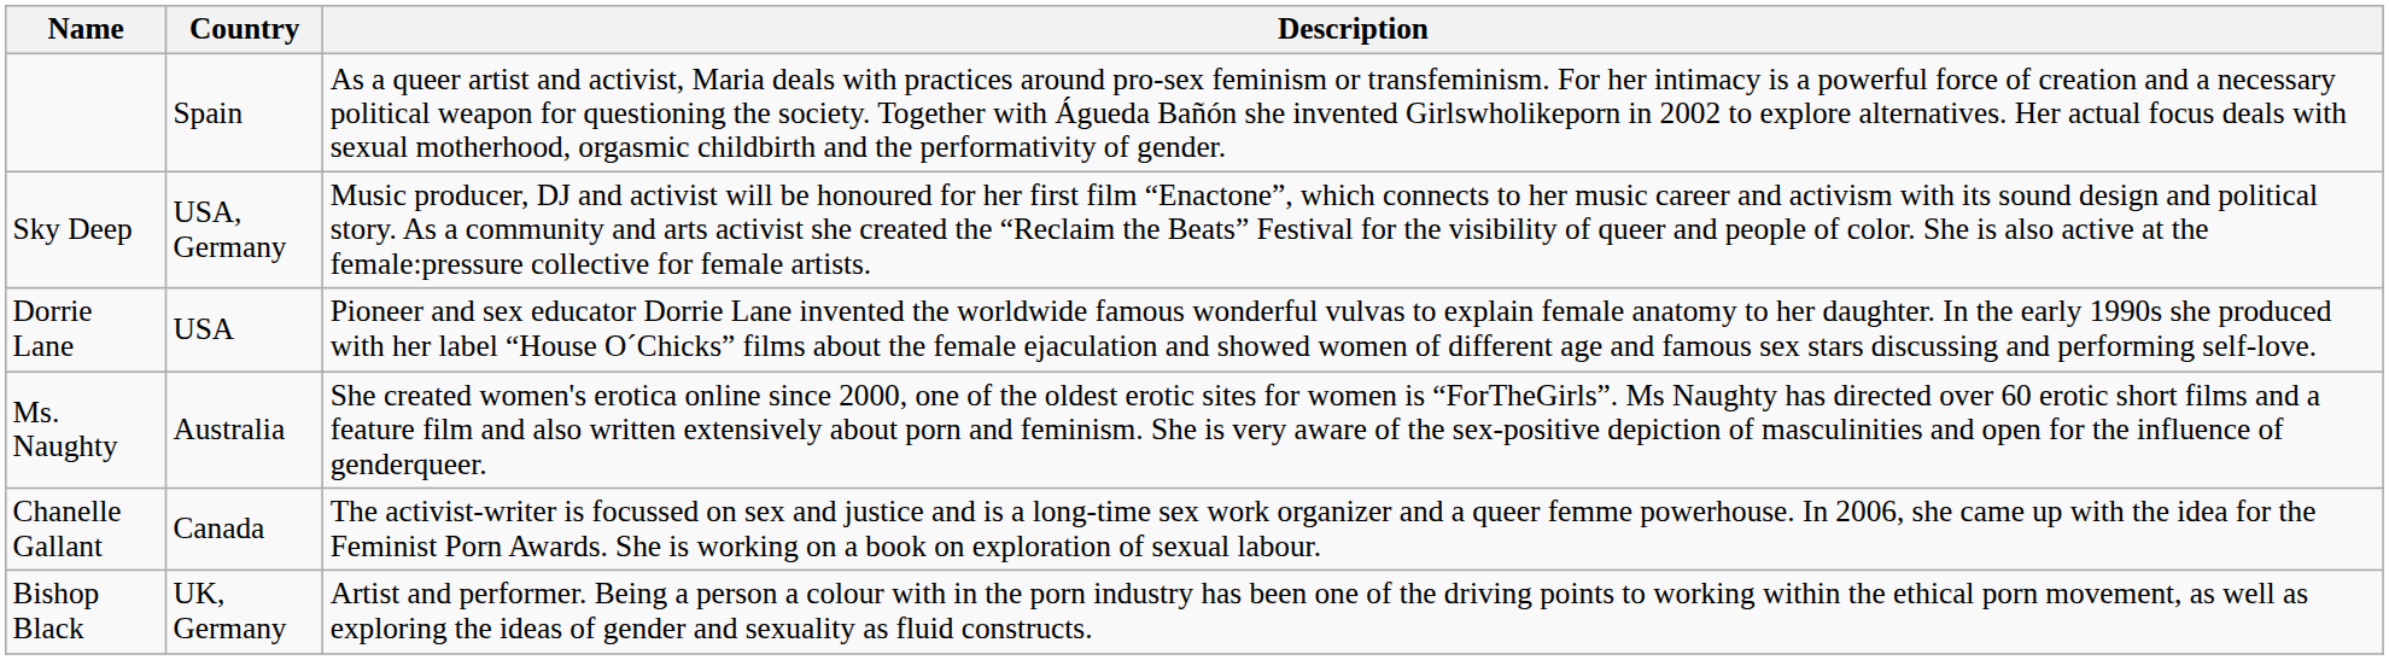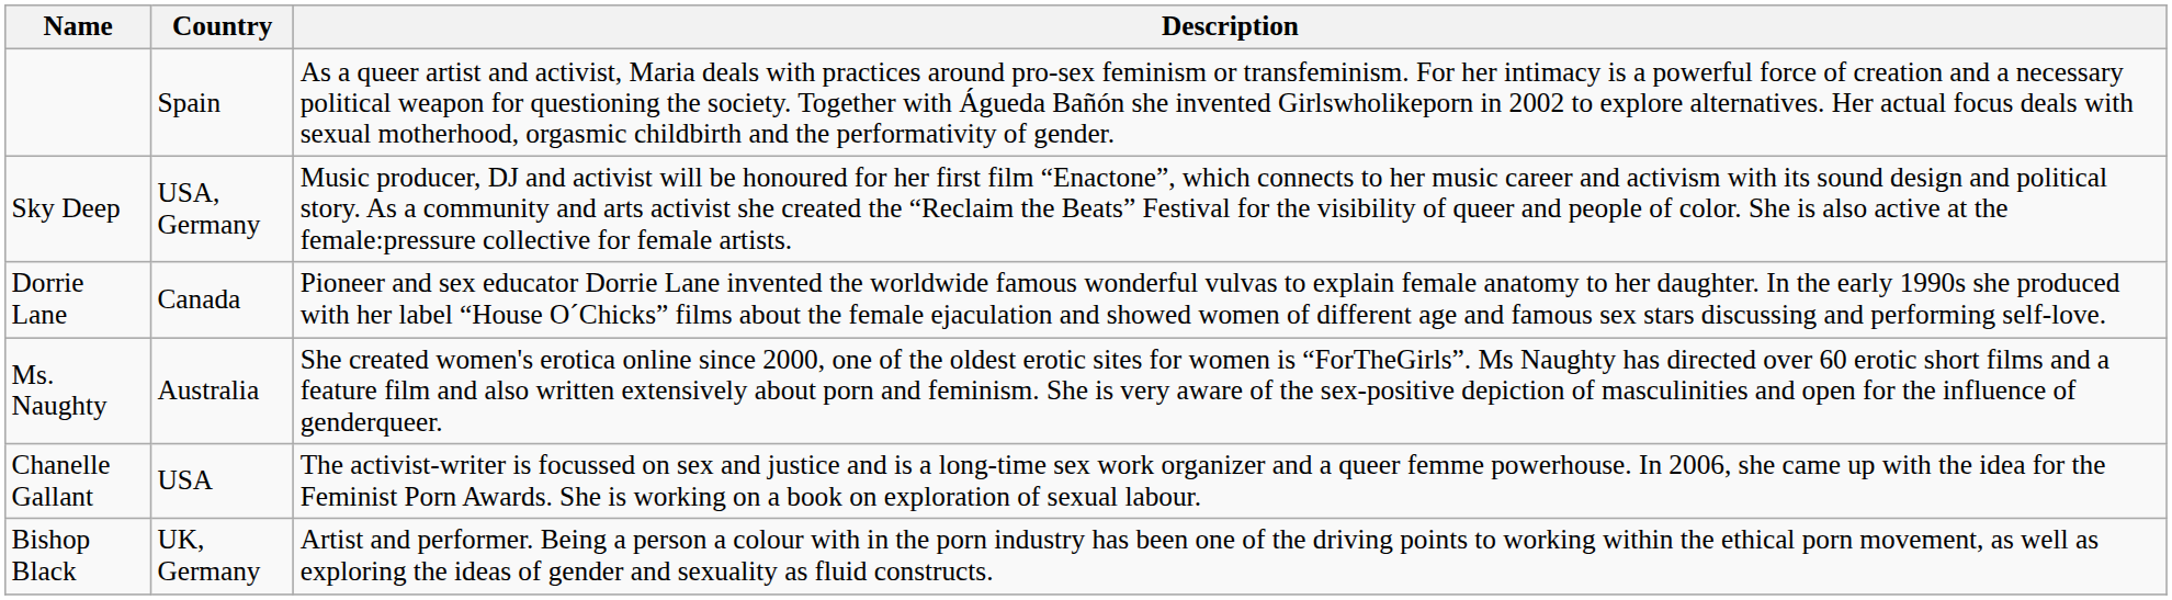Dorrie Lane | Country: USA -> Canada
Chanelle Gallant | Country: Canada -> USA
